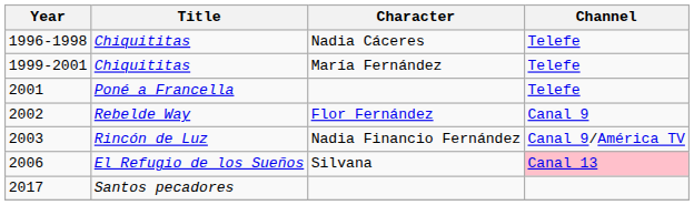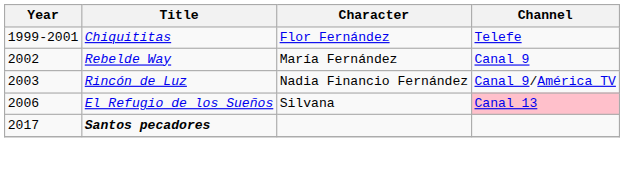- row: 1996-1998 | Chiquititas | Nadia Cáceres | Telefe
1999-2001 | Character: María Fernández -> Flor Fernández
- row: 2001 | Poné a Francella | Telefe
2002 | Character: Flor Fernández -> María Fernández
2017 | Title: normal -> bold
